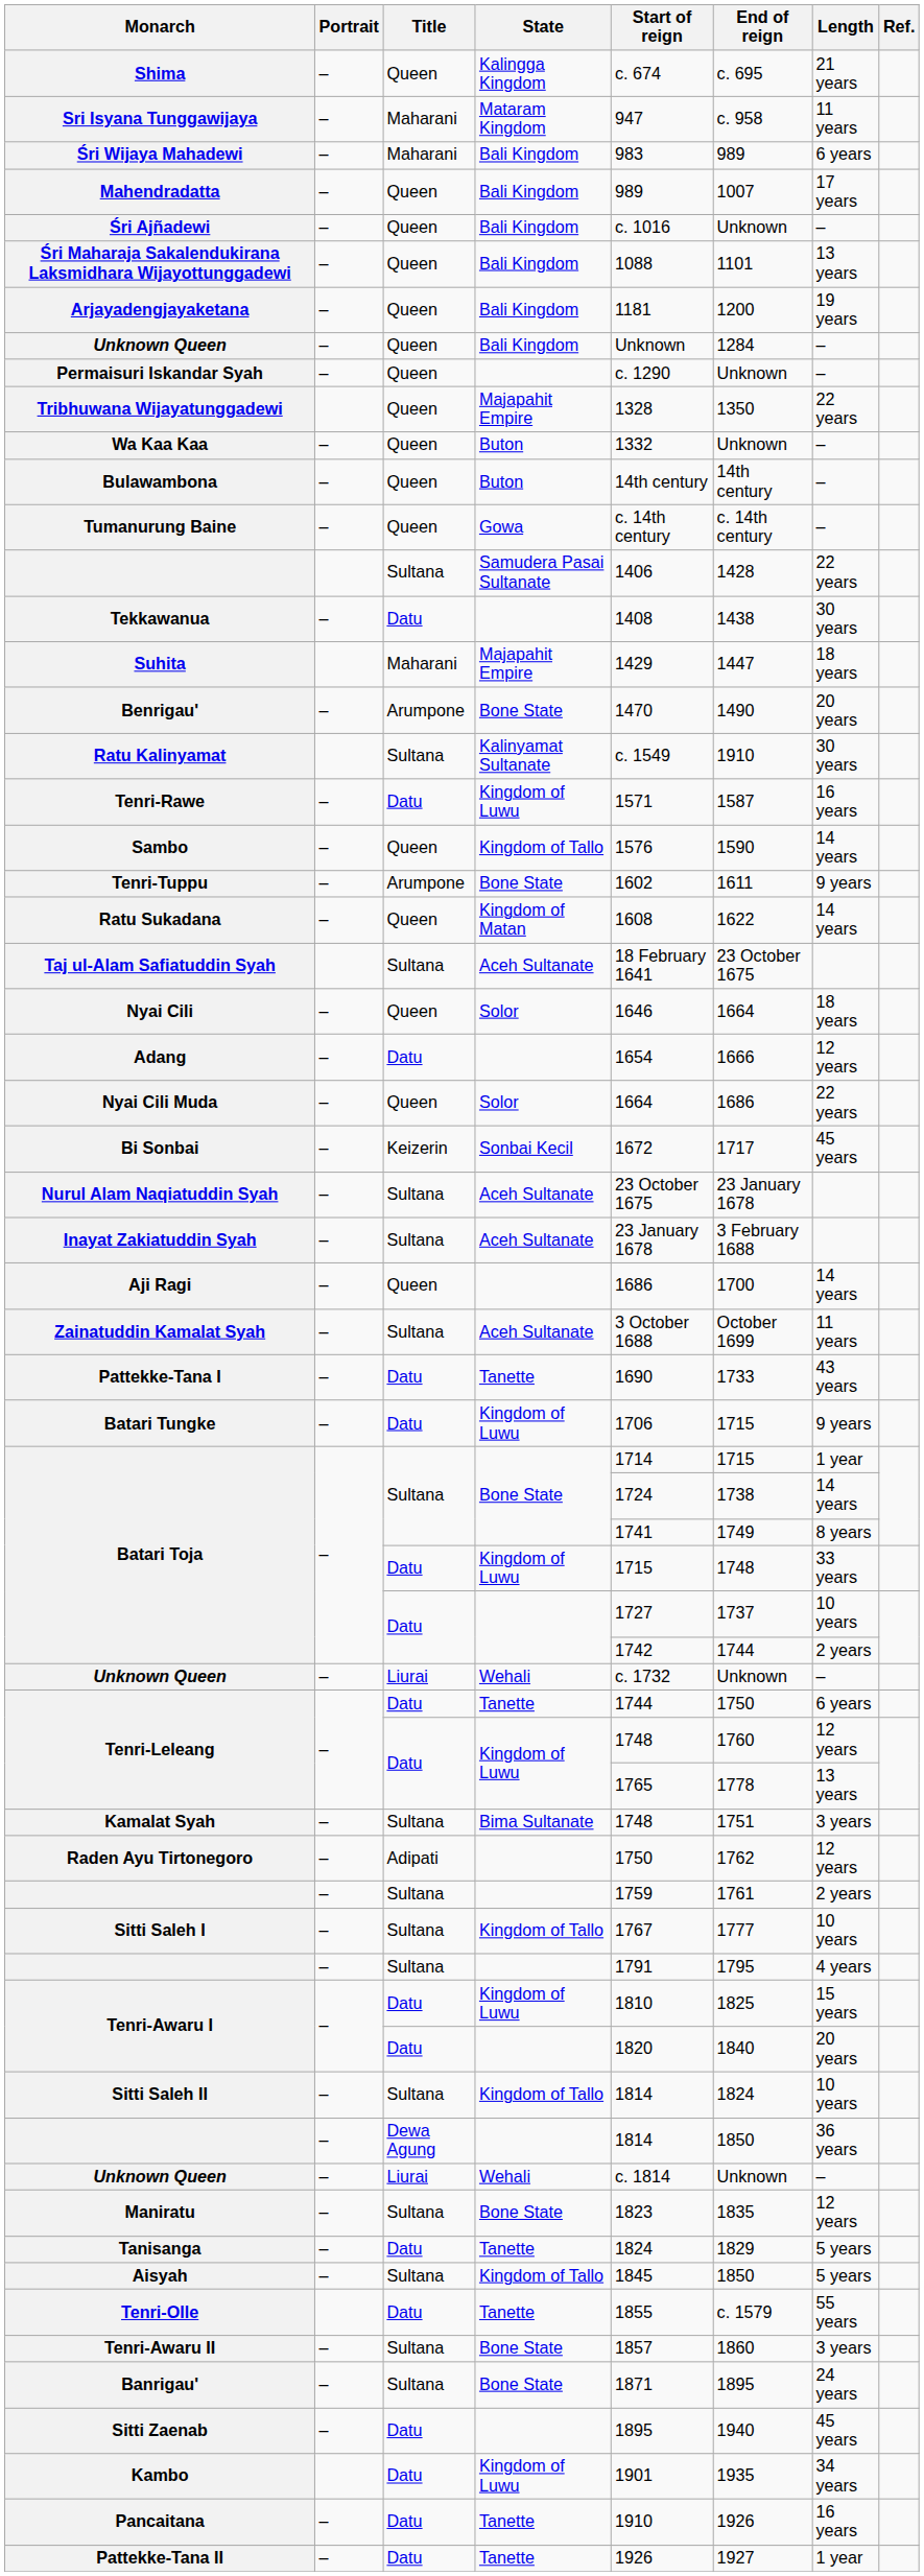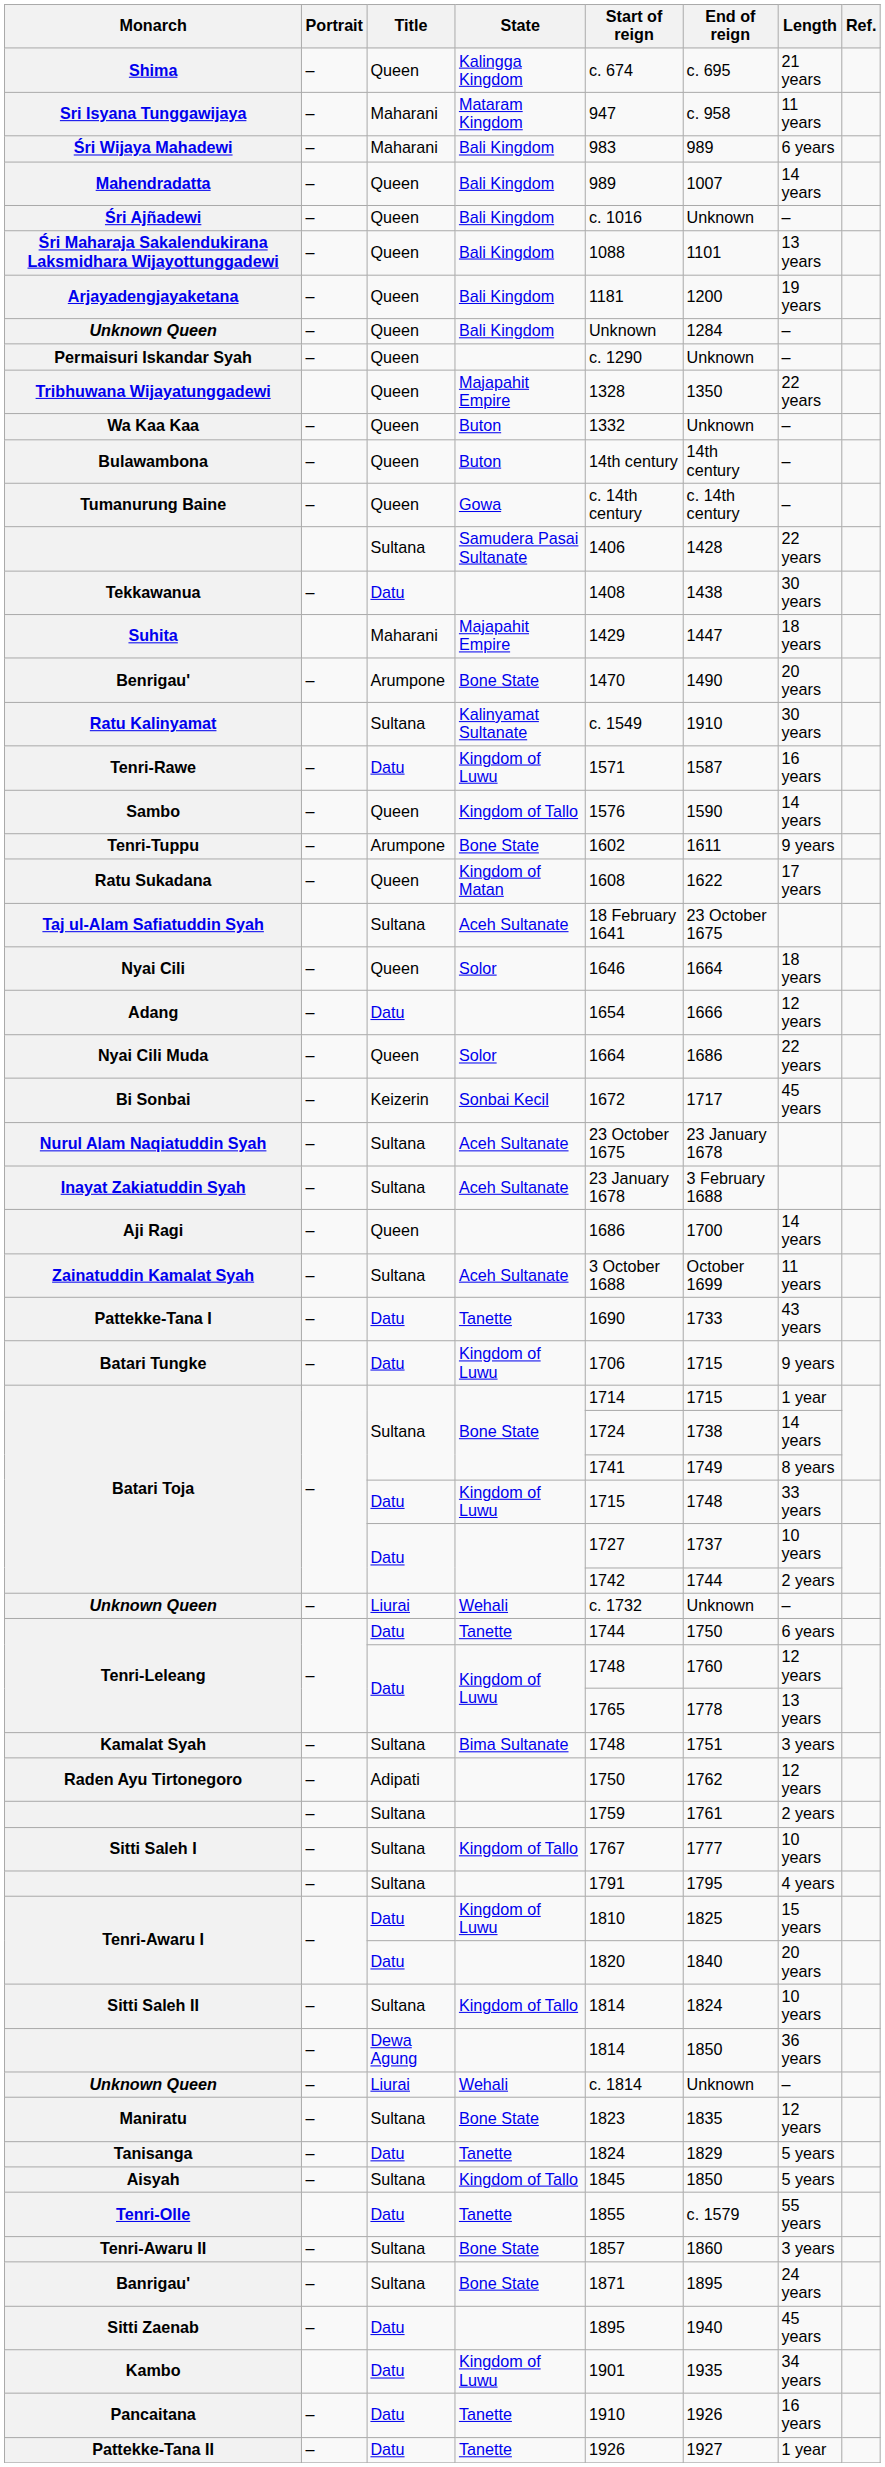Mahendradatta | Length: 17 years -> 14 years
Ratu Sukadana | Length: 14 years -> 17 years
